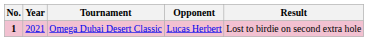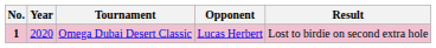Omega Dubai Desert Classic | Year: 2021 -> 2020
